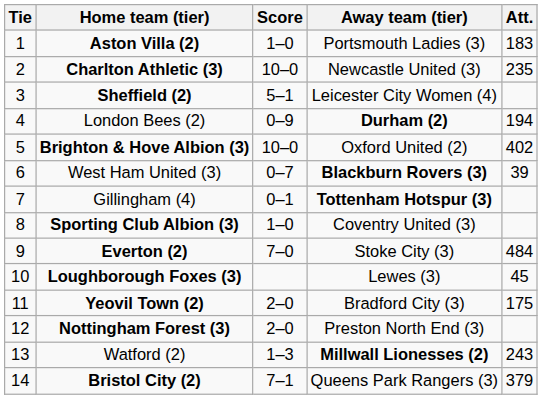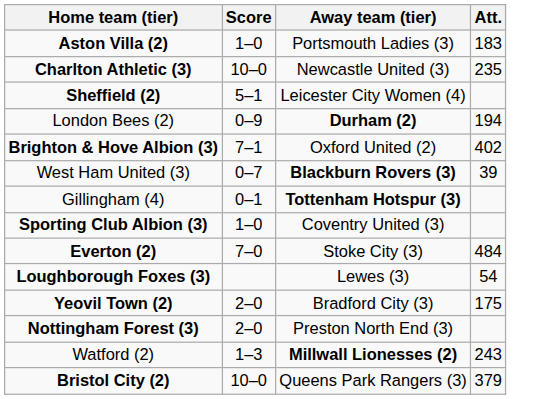- column: Tie | 1 | 2 | 3 | 4 | 5 | 6 | 7 | 8 | 9 | 10 | 11 | 12 | 13 | 14
Brighton & Hove Albion (3) | Score: 10–0 -> 7–1
Loughborough Foxes (3) | Att.: 45 -> 54
Bristol City (2) | Score: 7–1 -> 10–0
